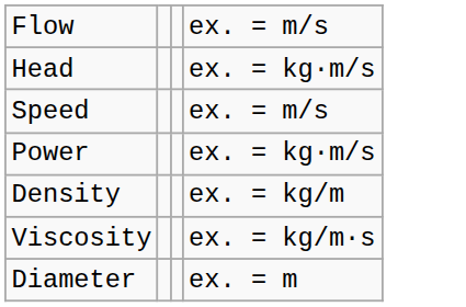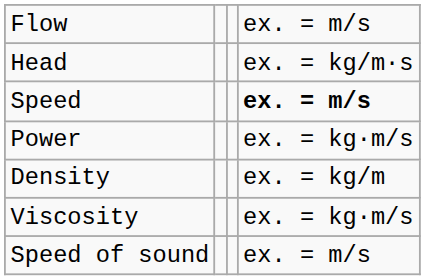Head | column 4: ex. = kg·m/s -> ex. = kg/m·s
Speed | column 4: normal -> bold
Viscosity | column 4: ex. = kg/m·s -> ex. = kg·m/s
- row: Diameter | ex. = m
+ row: Speed of sound | ex. = m/s
